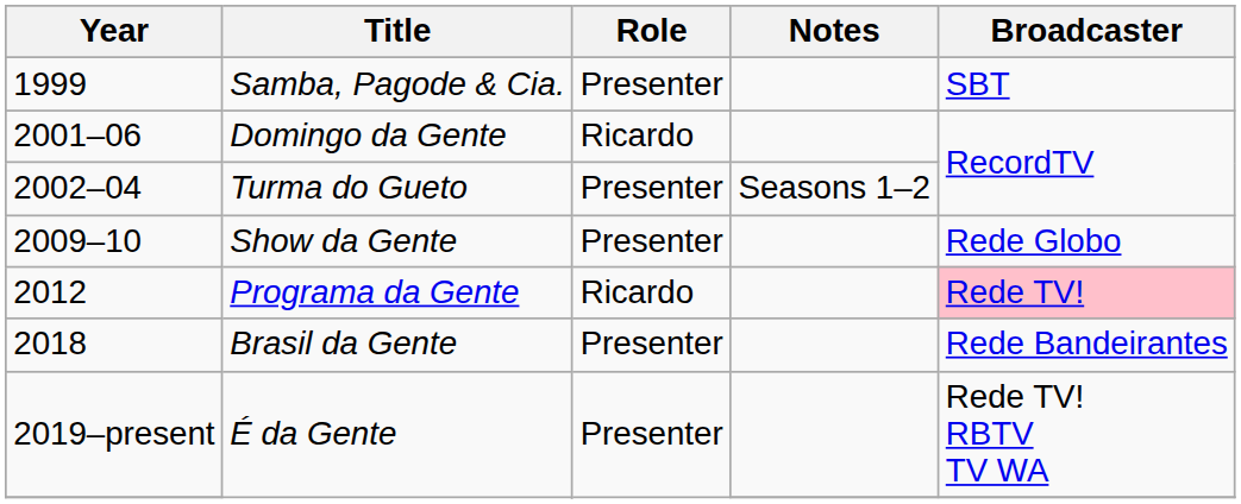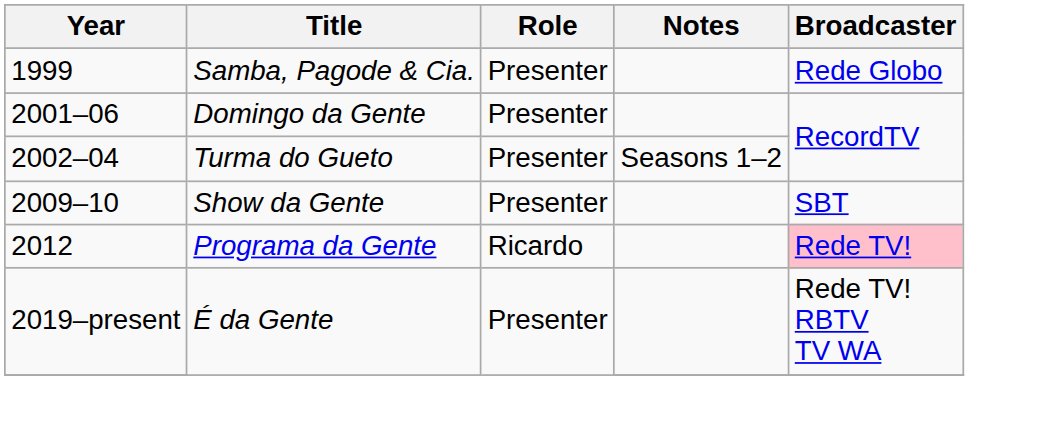Samba, Pagode & Cia. | Broadcaster: SBT -> Rede Globo
Domingo da Gente | Role: Ricardo -> Presenter
Show da Gente | Broadcaster: Rede Globo -> SBT
- row: 2018 | Brasil da Gente | Presenter | Rede Bandeirantes
